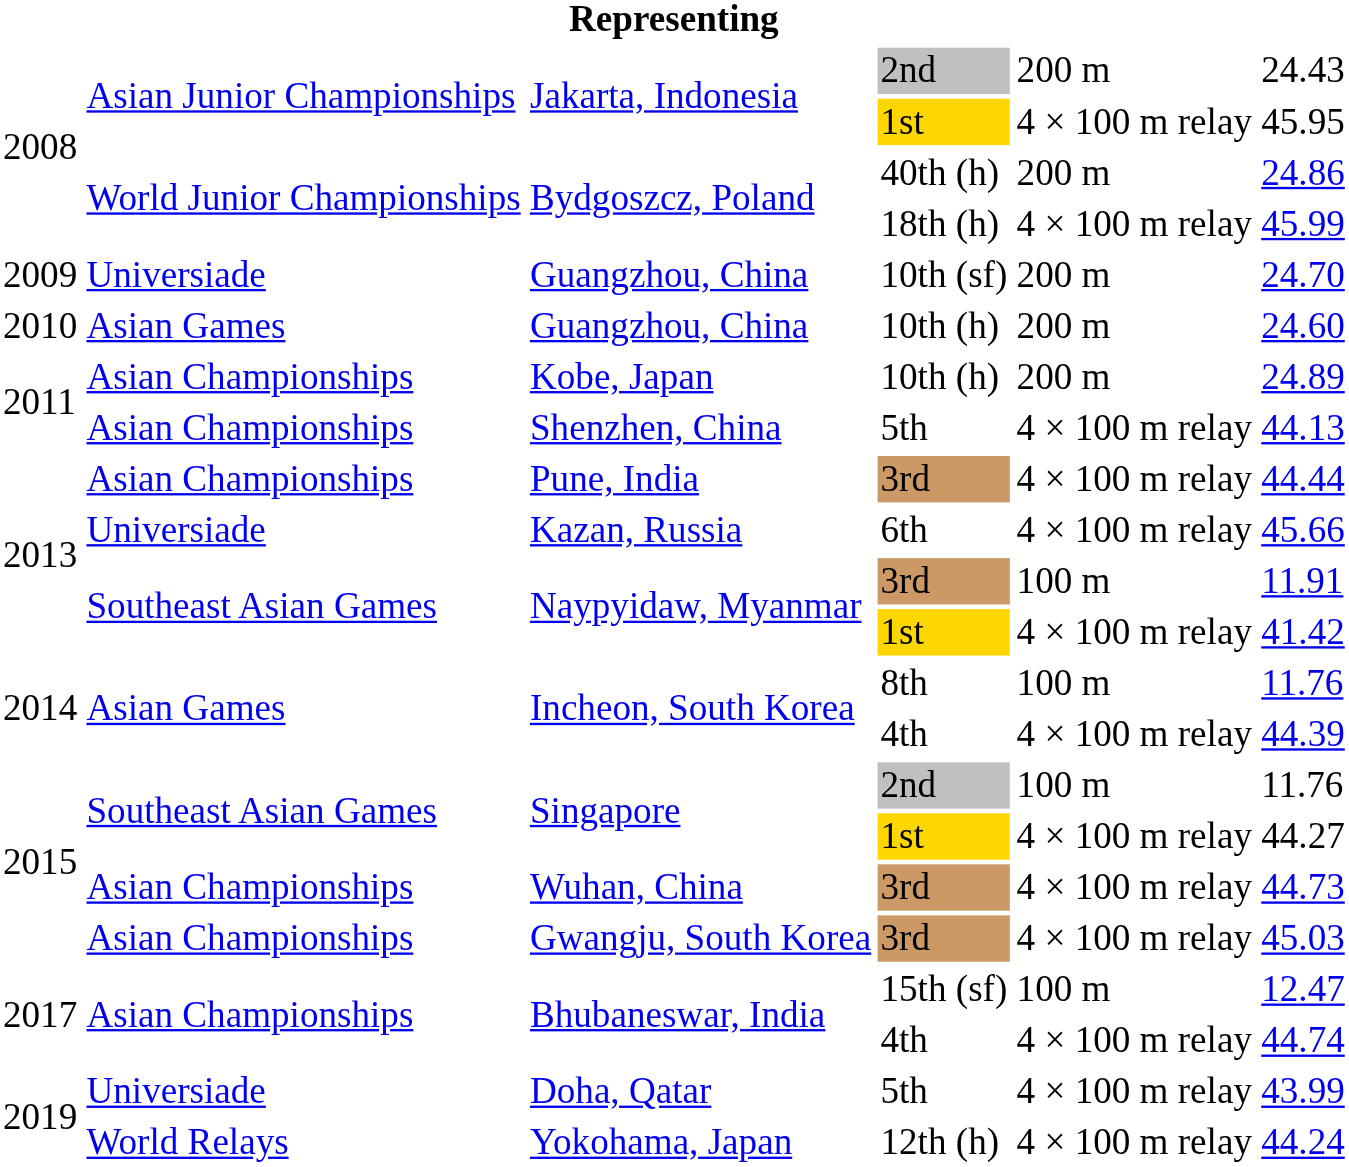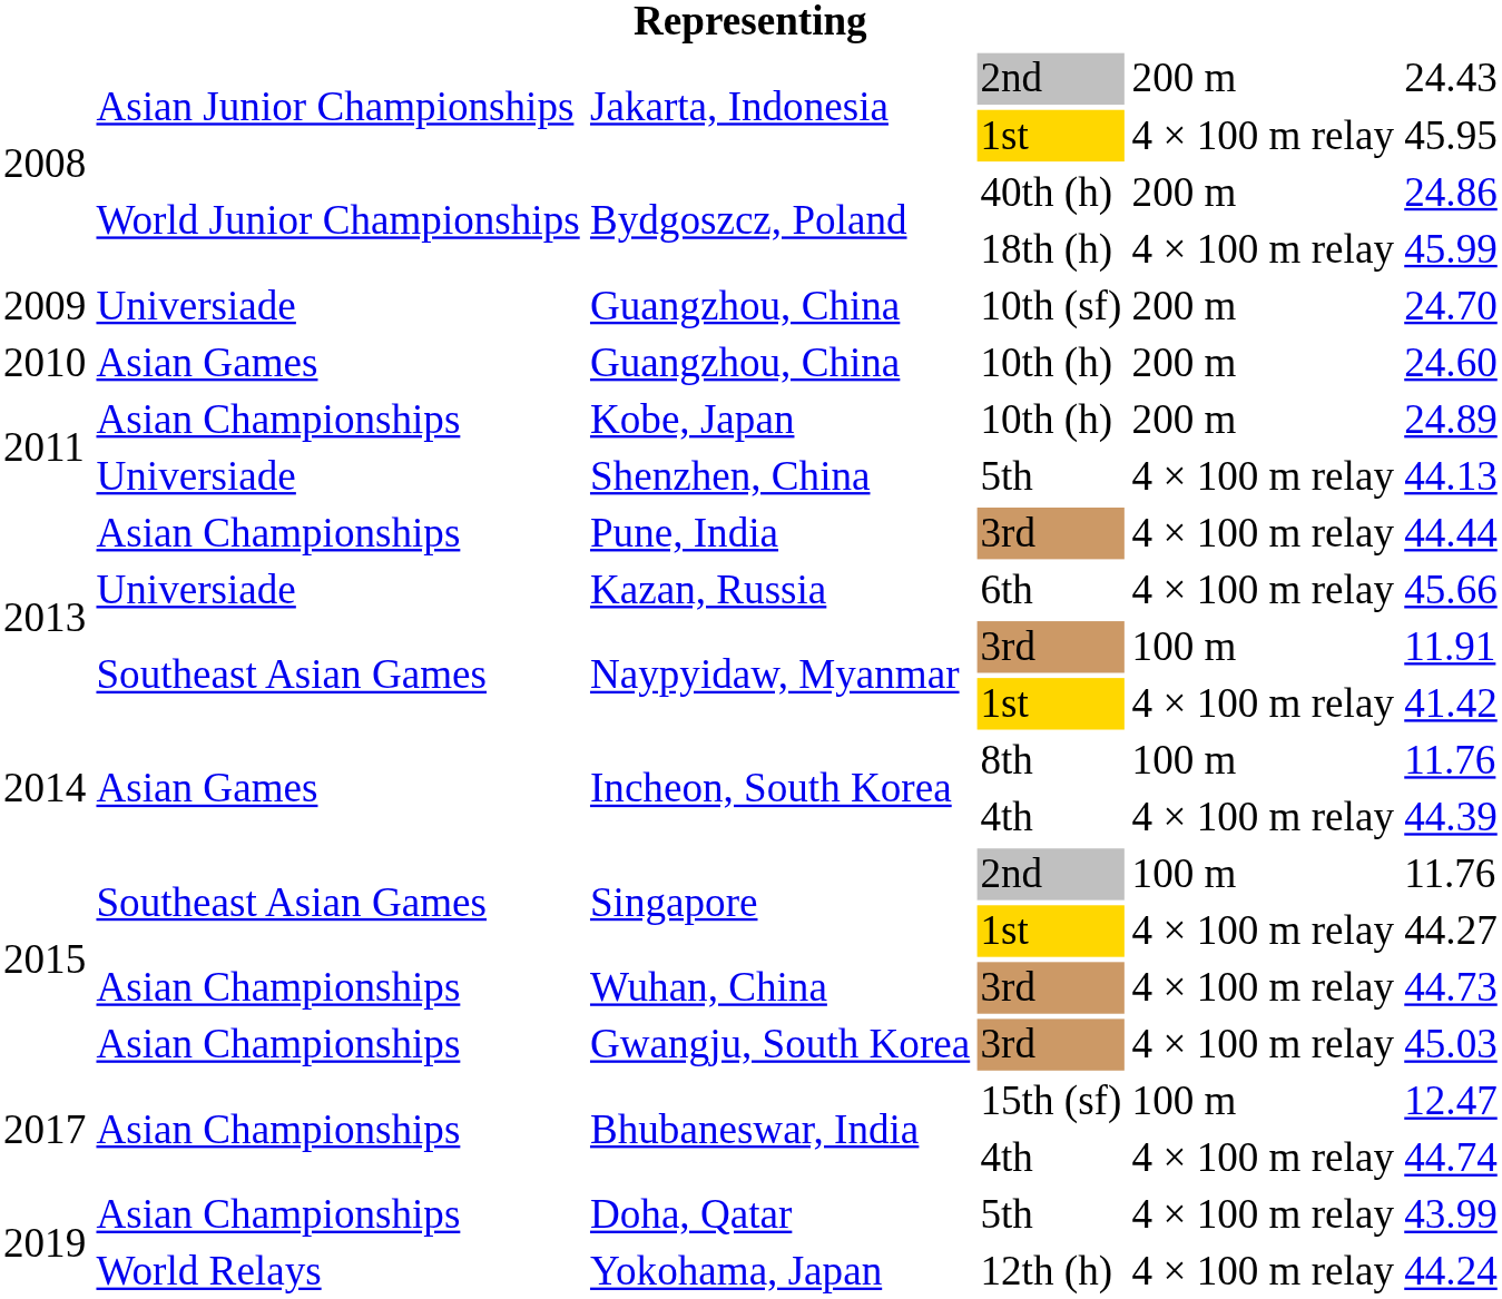Shenzhen, China | column 2: Asian Championships -> Universiade
Doha, Qatar | column 2: Universiade -> Asian Championships
